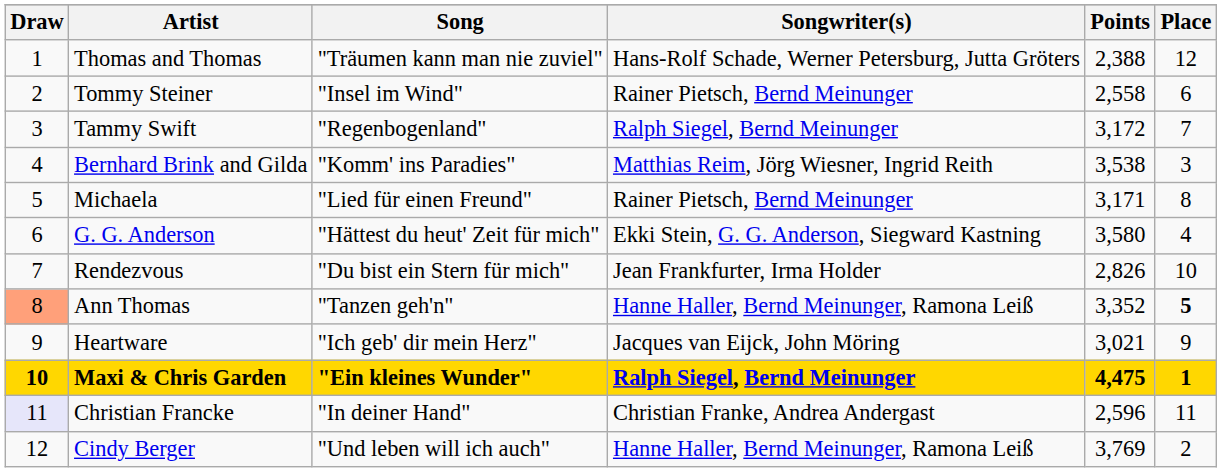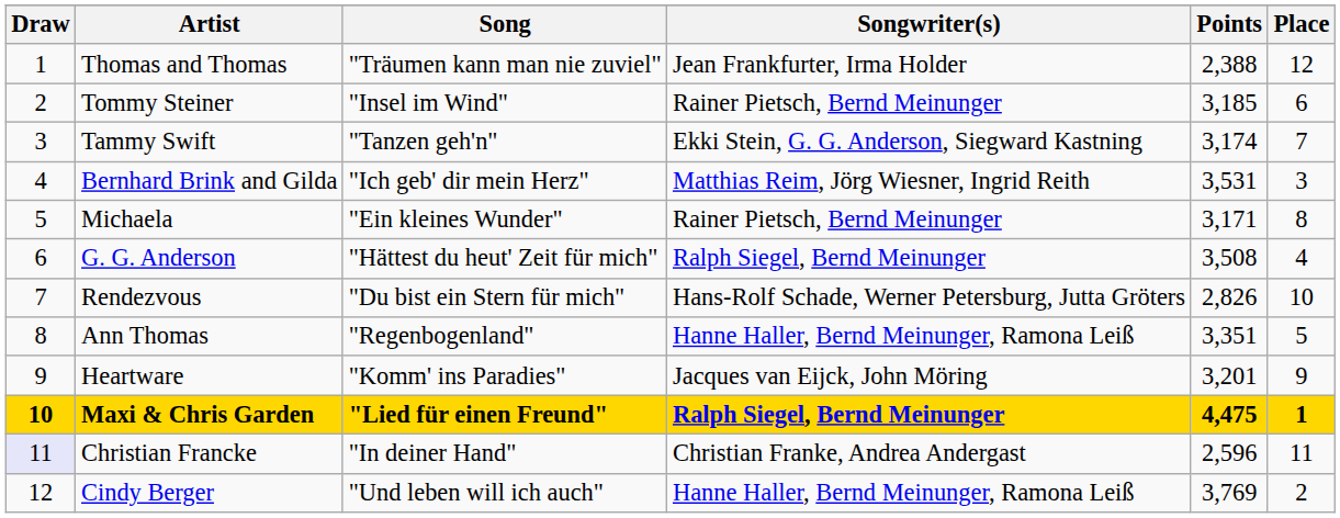Thomas and Thomas | Songwriter(s): Hans-Rolf Schade, Werner Petersburg, Jutta Gröters -> Jean Frankfurter, Irma Holder
Tommy Steiner | Points: 2,558 -> 3,185
Tammy Swift | Song: "Regenbogenland" -> "Tanzen geh'n"
Tammy Swift | Songwriter(s): Ralph Siegel, Bernd Meinunger -> Ekki Stein, G. G. Anderson, Siegward Kastning
Tammy Swift | Points: 3,172 -> 3,174
Bernhard Brink and Gilda | Song: "Komm' ins Paradies" -> "Ich geb' dir mein Herz"
Bernhard Brink and Gilda | Points: 3,538 -> 3,531
Michaela | Song: "Lied für einen Freund" -> "Ein kleines Wunder"
G. G. Anderson | Songwriter(s): Ekki Stein, G. G. Anderson, Siegward Kastning -> Ralph Siegel, Bernd Meinunger
G. G. Anderson | Points: 3,580 -> 3,508
Rendezvous | Songwriter(s): Jean Frankfurter, Irma Holder -> Hans-Rolf Schade, Werner Petersburg, Jutta Gröters
Ann Thomas | Draw: lightsalmon background -> no background
Ann Thomas | Song: "Tanzen geh'n" -> "Regenbogenland"
Ann Thomas | Points: 3,352 -> 3,351
Ann Thomas | Place: bold -> normal
Heartware | Song: "Ich geb' dir mein Herz" -> "Komm' ins Paradies"
Heartware | Points: 3,021 -> 3,201
Maxi & Chris Garden | Song: "Ein kleines Wunder" -> "Lied für einen Freund"
